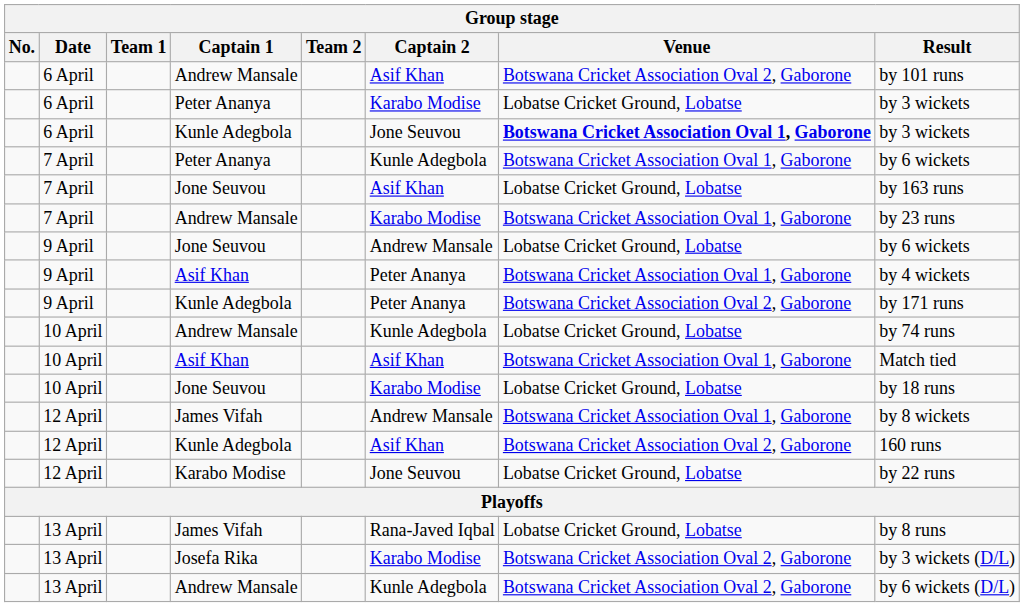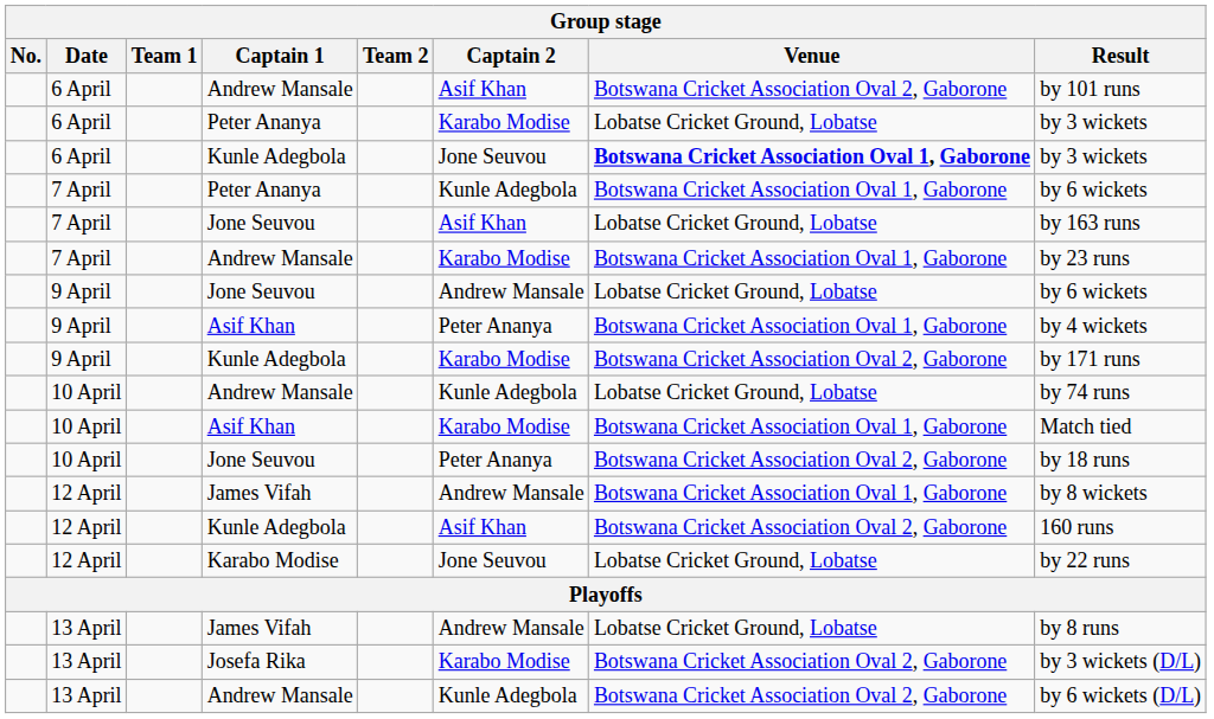9 April / Kunle Adegbola | Captain 2: Peter Ananya -> Karabo Modise
10 April / Asif Khan | Captain 2: Asif Khan -> Karabo Modise
10 April / Jone Seuvou | Captain 2: Karabo Modise -> Peter Ananya
10 April / Jone Seuvou | Venue: Lobatse Cricket Ground, Lobatse -> Botswana Cricket Association Oval 2, Gaborone
13 April / James Vifah | Captain 2: Rana-Javed Iqbal -> Andrew Mansale
